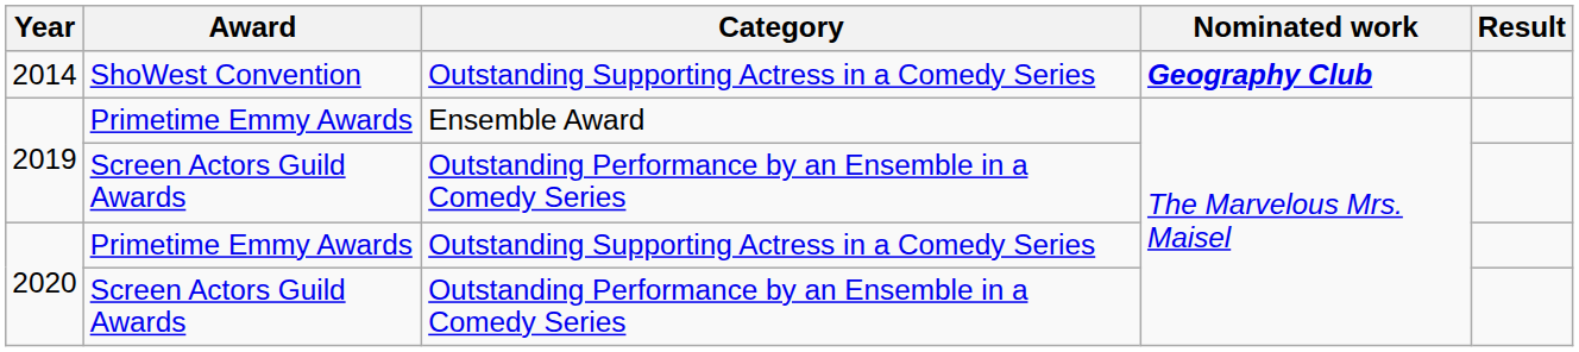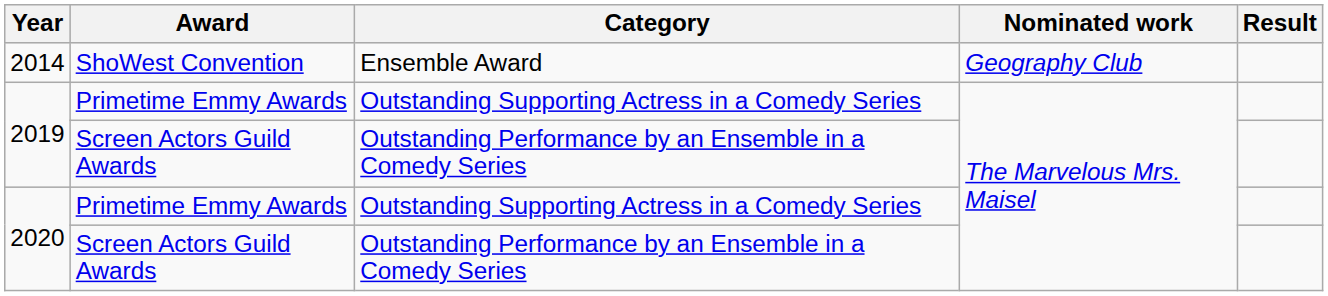2014 | Category: Outstanding Supporting Actress in a Comedy Series -> Ensemble Award
2014 | Nominated work: bold -> normal
2019 / Primetime Emmy Awards | Category: Ensemble Award -> Outstanding Supporting Actress in a Comedy Series
